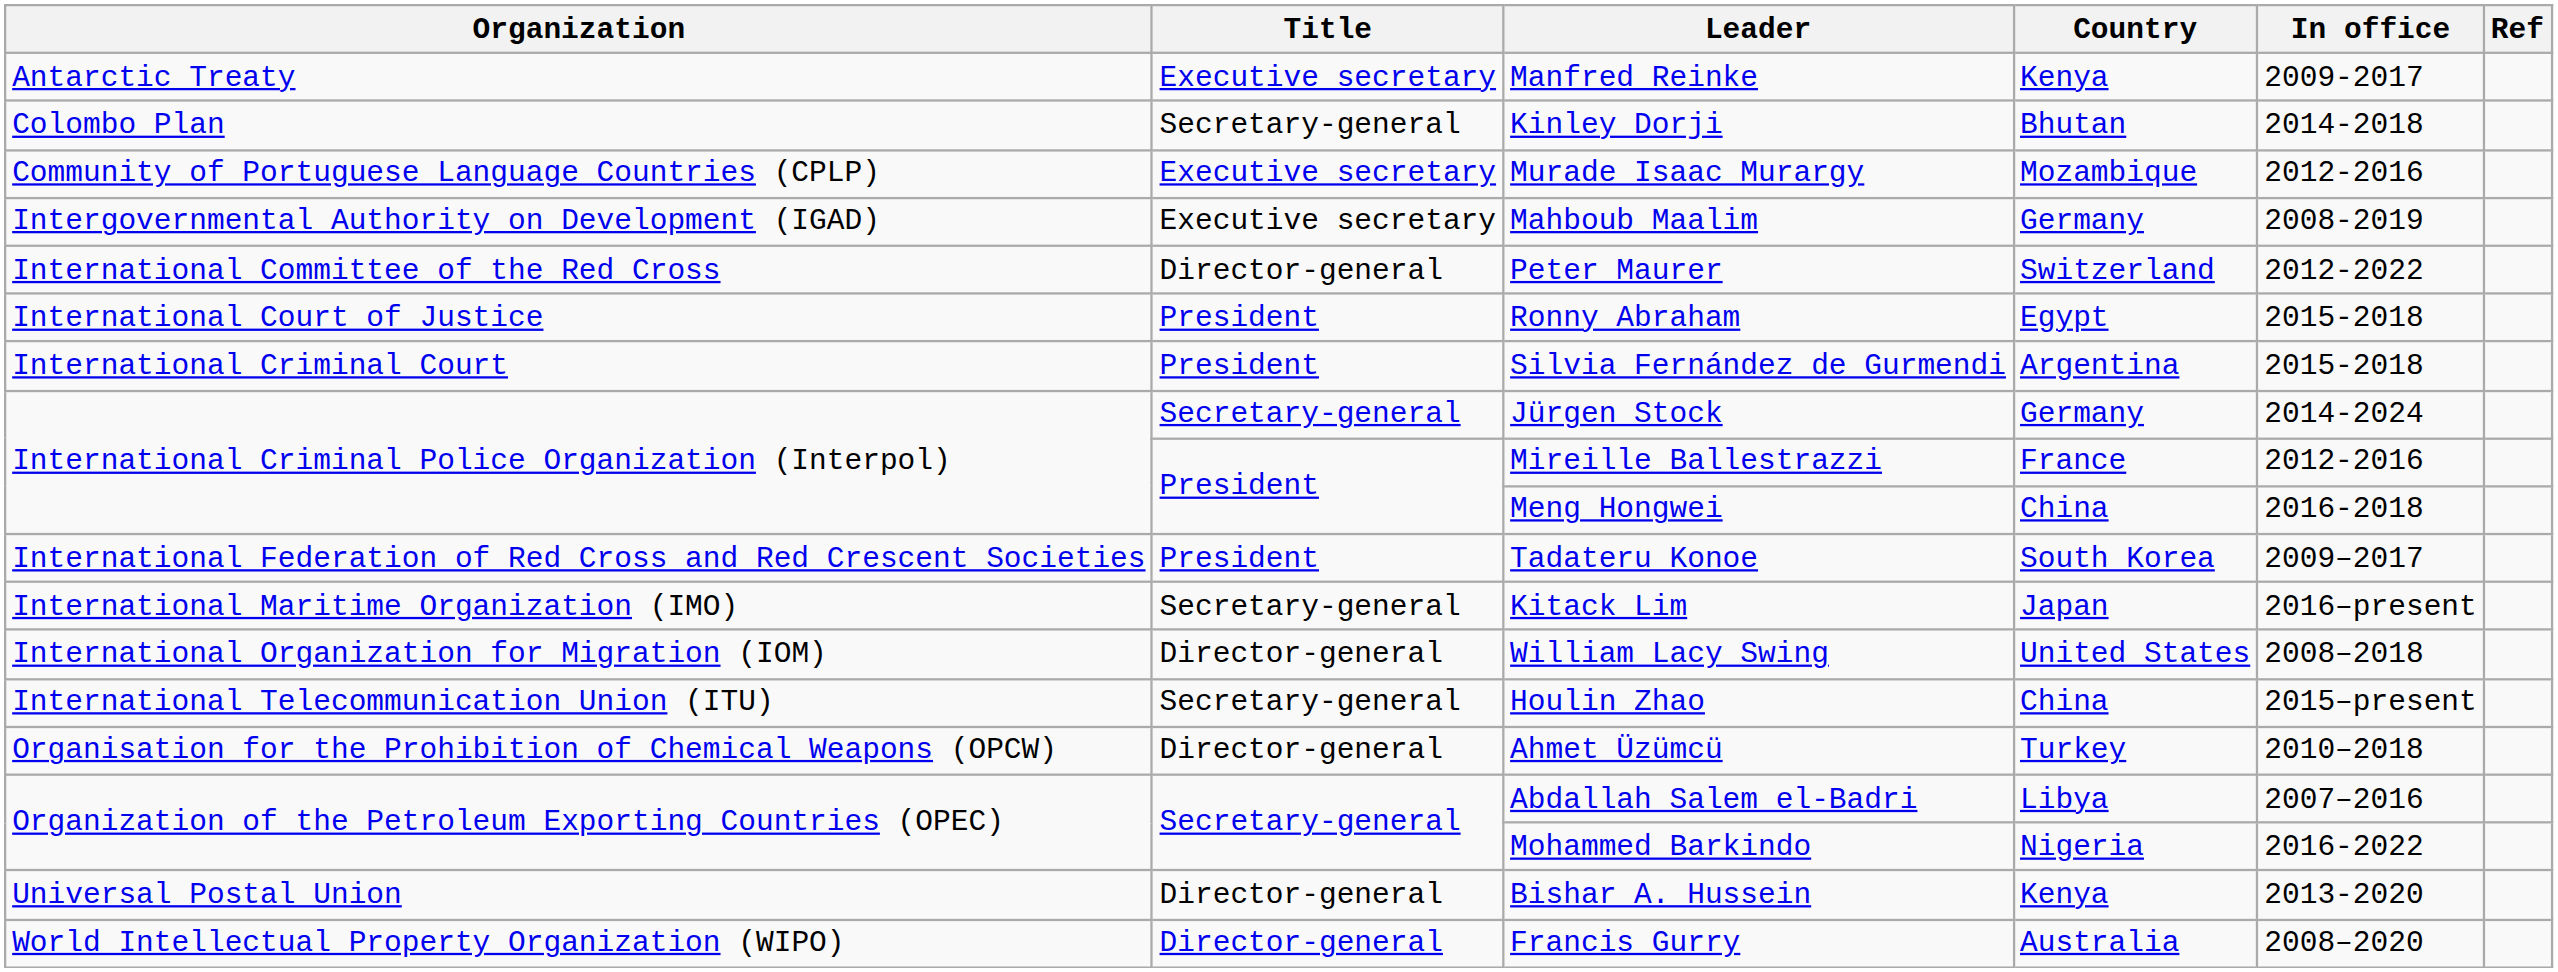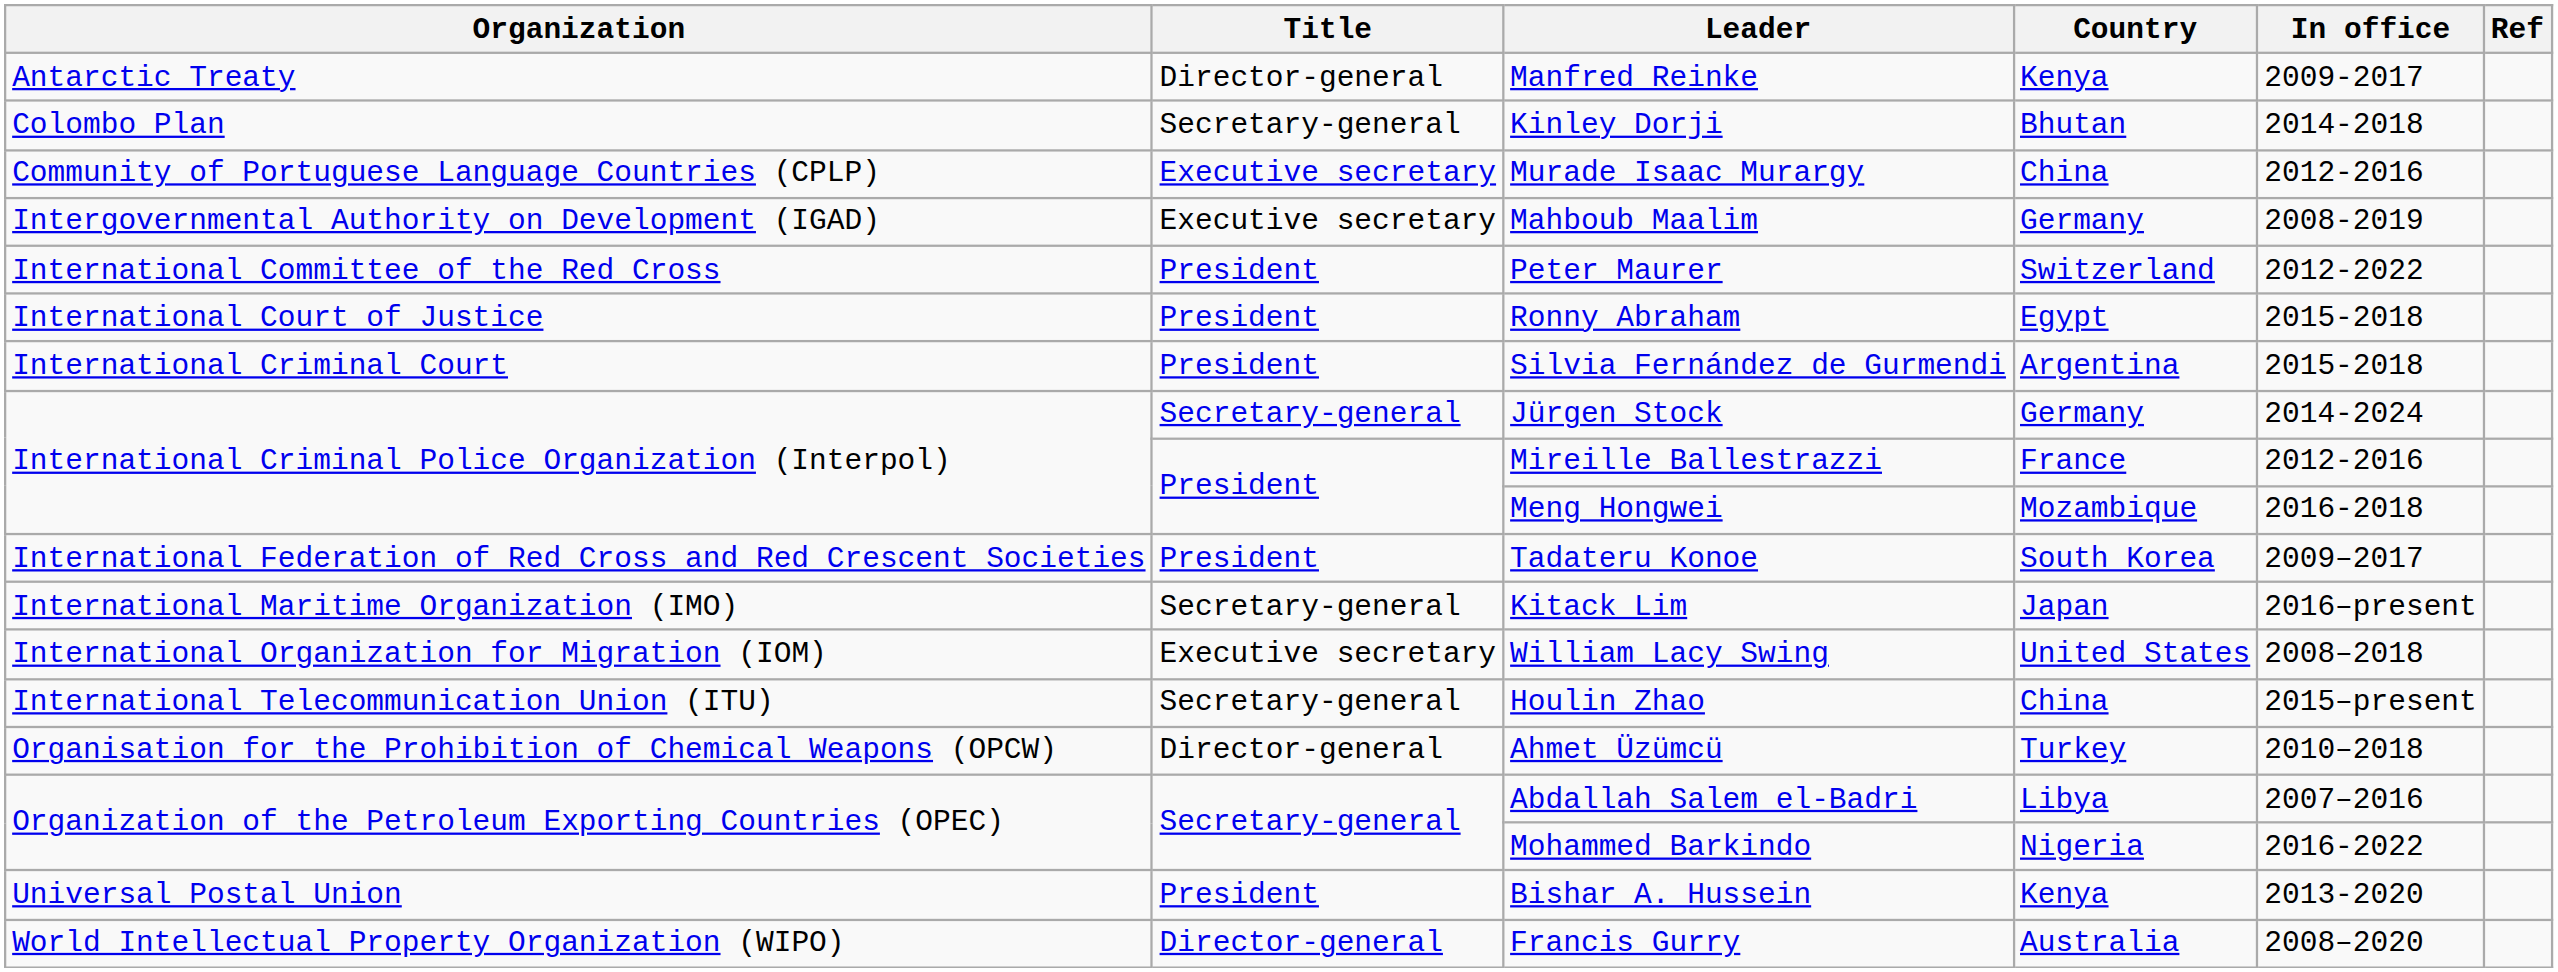Manfred Reinke | Title: Executive secretary -> Director-general
Murade Isaac Murargy | Country: Mozambique -> China
Peter Maurer | Title: Director-general -> President
Meng Hongwei | Country: China -> Mozambique
William Lacy Swing | Title: Director-general -> Executive secretary
Bishar A. Hussein | Title: Director-general -> President
